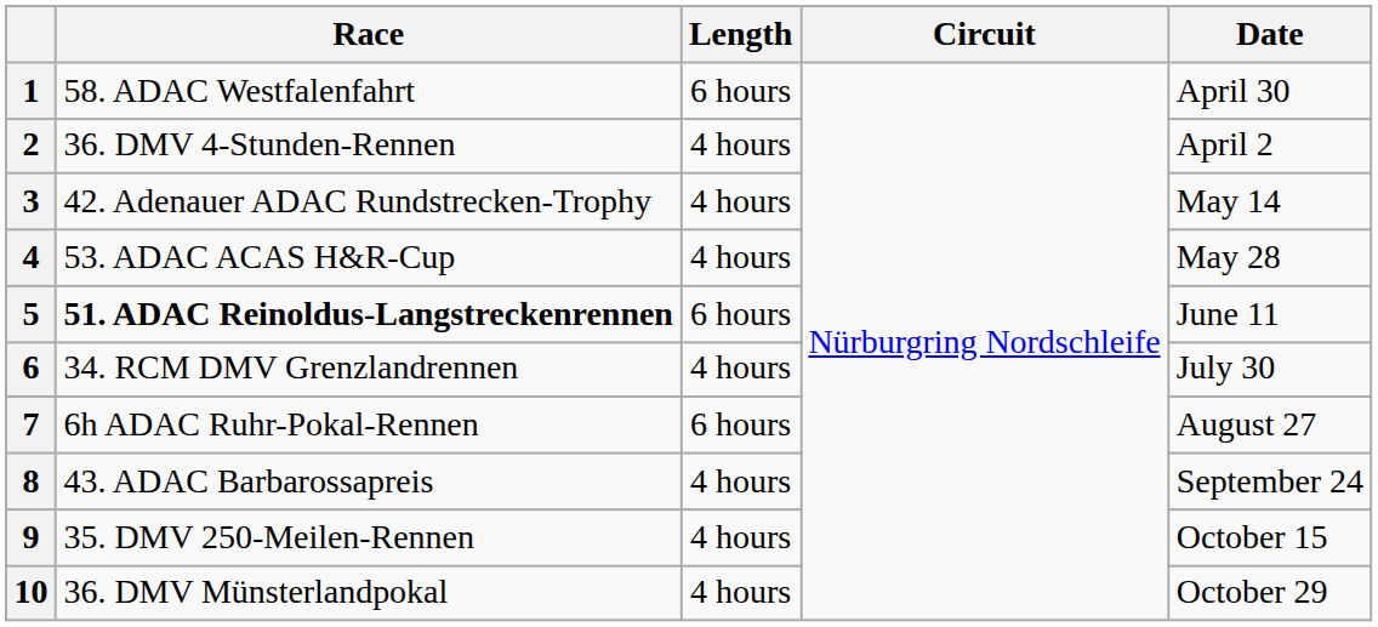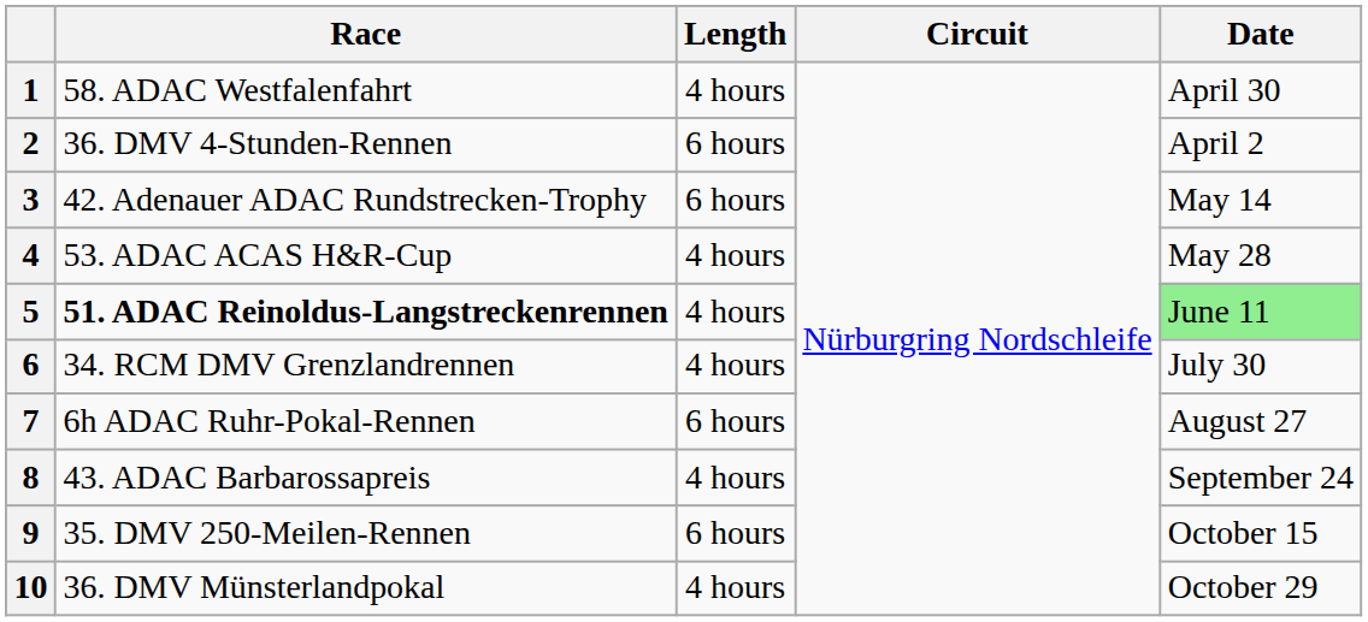1 | Length: 6 hours -> 4 hours
2 | Length: 4 hours -> 6 hours
3 | Length: 4 hours -> 6 hours
5 | Length: 6 hours -> 4 hours
5 | Date: no background -> lightgreen background
9 | Length: 4 hours -> 6 hours
